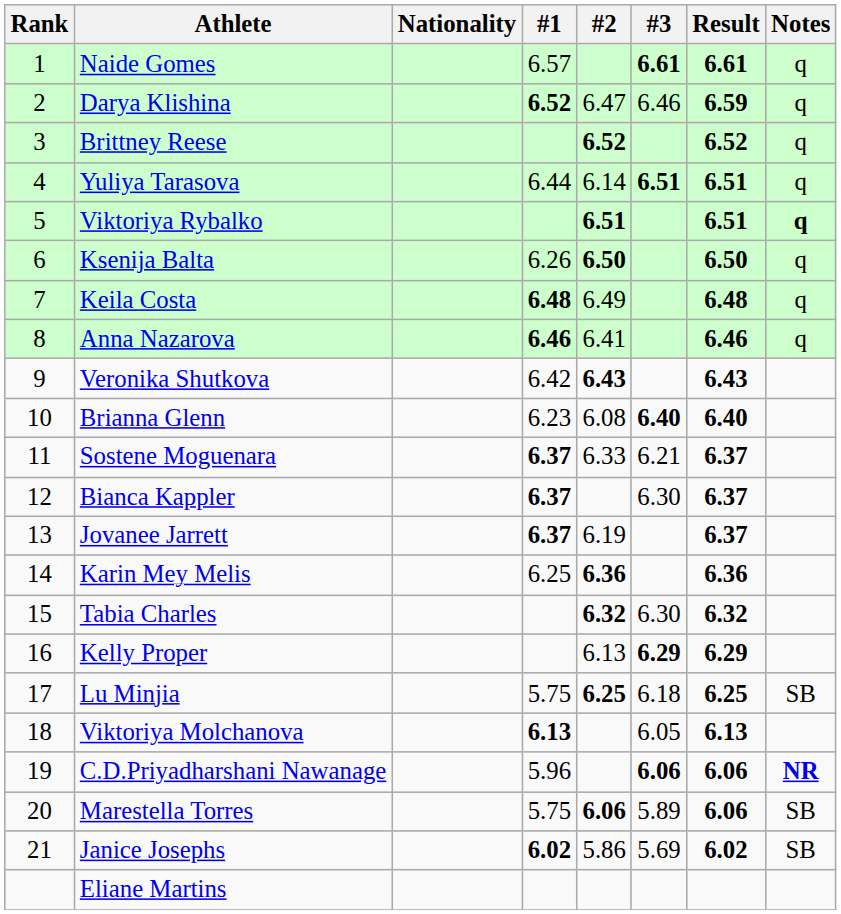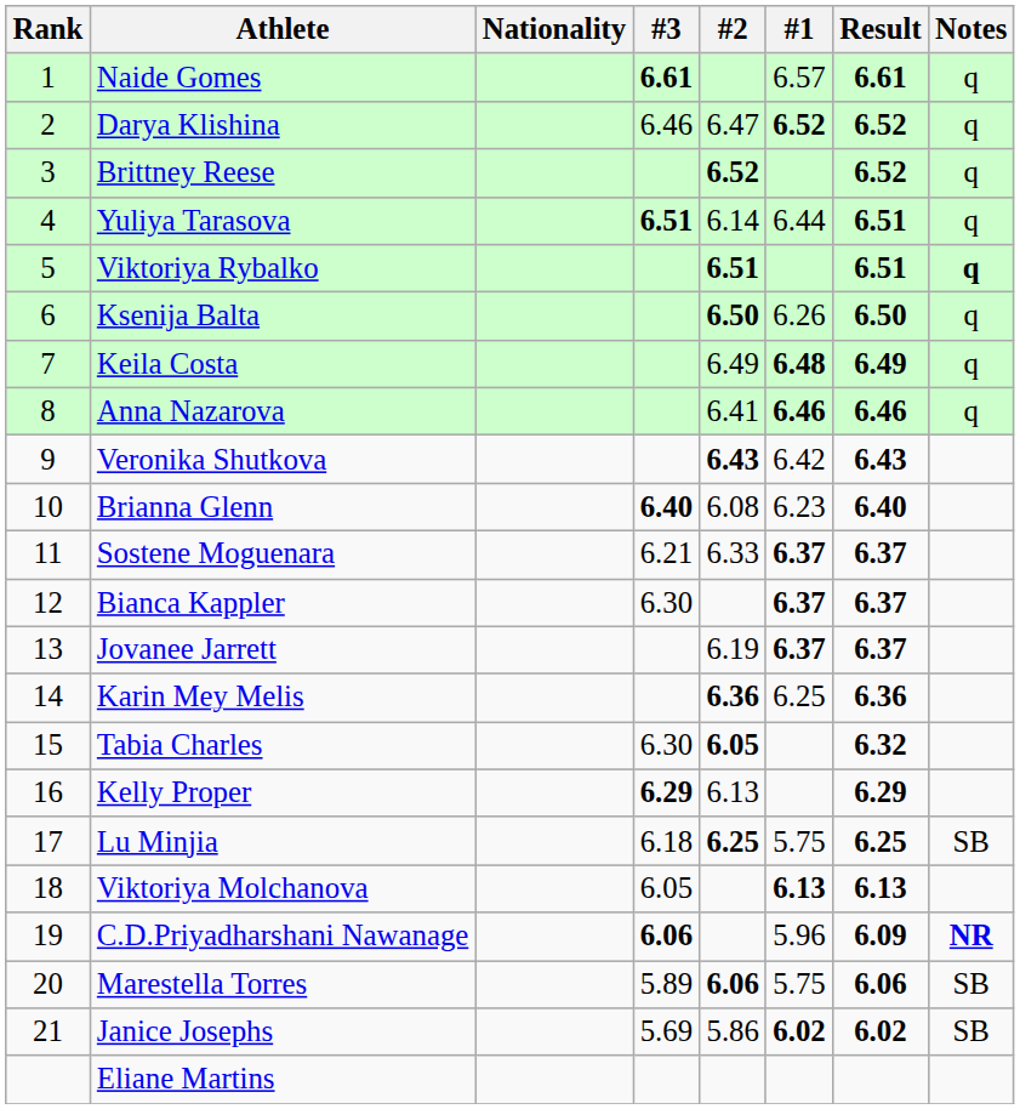columns swapped: #1 <-> #3
Darya Klishina | Result: 6.59 -> 6.52
Keila Costa | Result: 6.48 -> 6.49
Tabia Charles | #2: 6.32 -> 6.05
C.D.Priyadharshani Nawanage | Result: 6.06 -> 6.09
